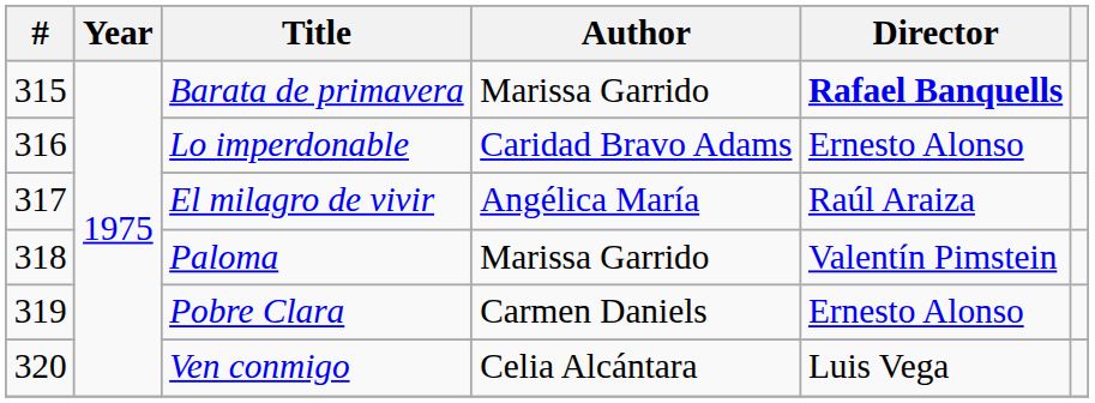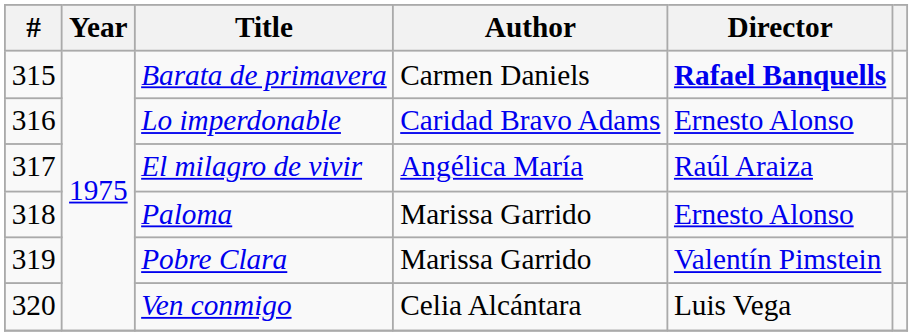Barata de primavera | Author: Marissa Garrido -> Carmen Daniels
Paloma | Director: Valentín Pimstein -> Ernesto Alonso
Pobre Clara | Author: Carmen Daniels -> Marissa Garrido
Pobre Clara | Director: Ernesto Alonso -> Valentín Pimstein
